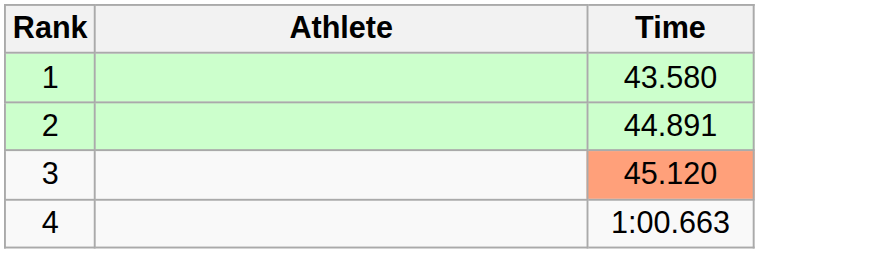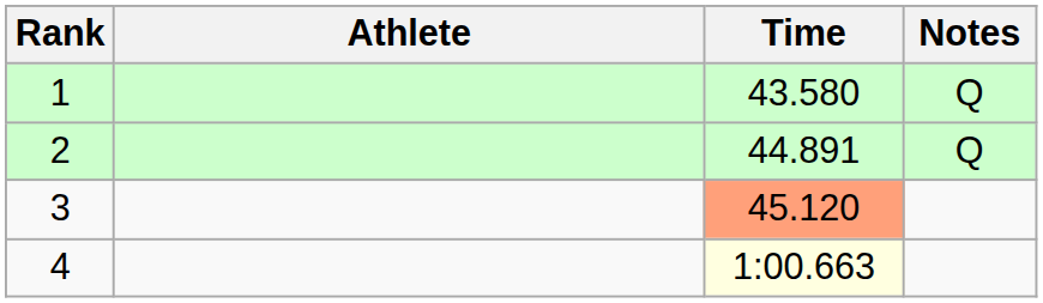+ column: Notes | Q | Q
4 | Time: no background -> lightyellow background
